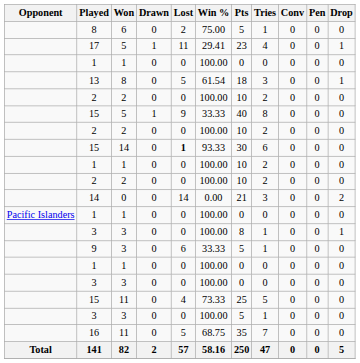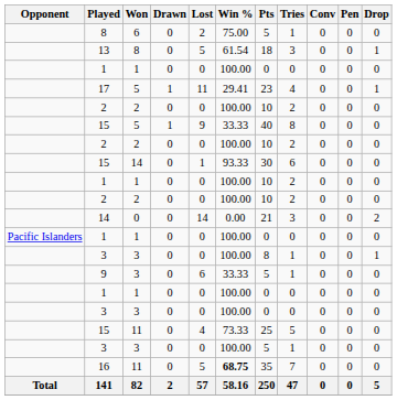rows swapped: 17 <-> 13
15 / 14 | Lost: bold -> normal
16 | Win %: normal -> bold
